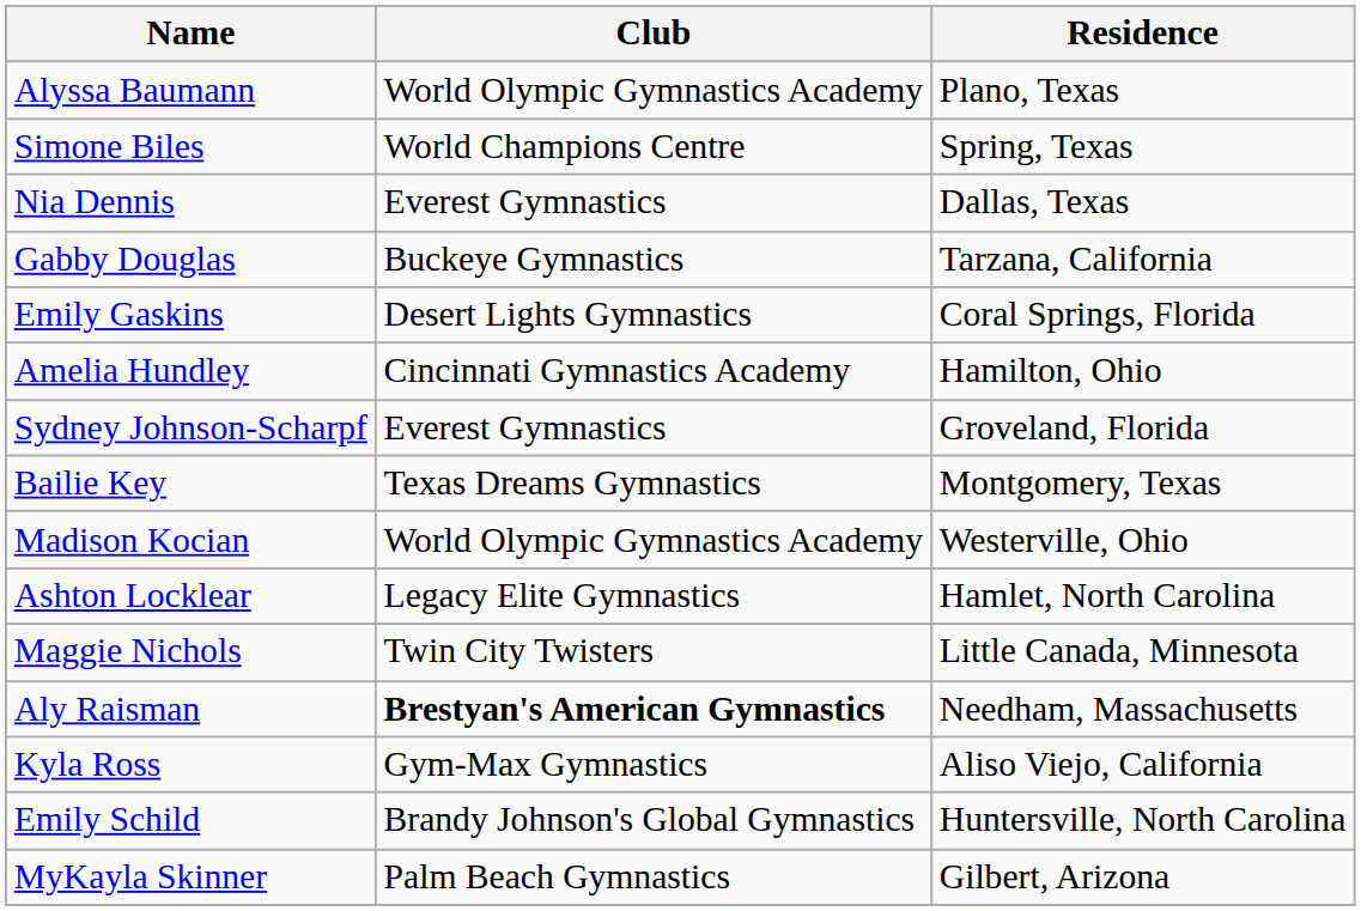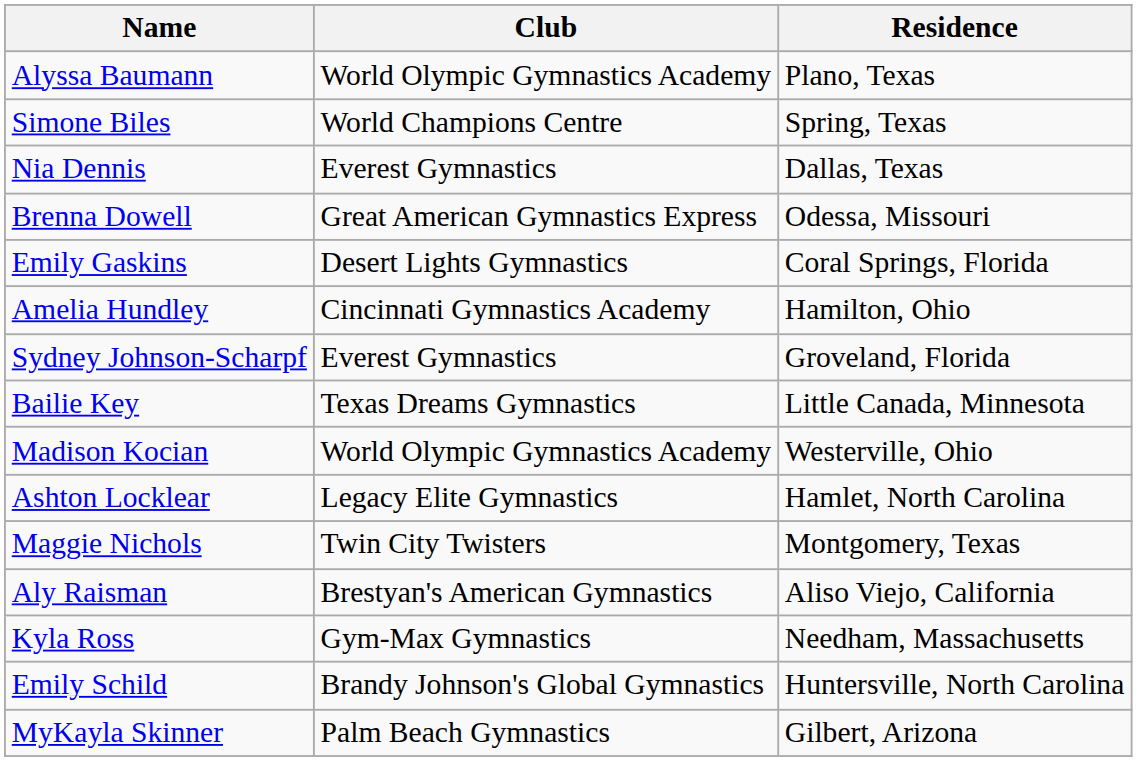- row: Gabby Douglas | Buckeye Gymnastics | Tarzana, California
+ row: Brenna Dowell | Great American Gymnastics Express | Odessa, Missouri
Bailie Key | Residence: Montgomery, Texas -> Little Canada, Minnesota
Maggie Nichols | Residence: Little Canada, Minnesota -> Montgomery, Texas
Aly Raisman | Club: bold -> normal
Aly Raisman | Residence: Needham, Massachusetts -> Aliso Viejo, California
Kyla Ross | Residence: Aliso Viejo, California -> Needham, Massachusetts
